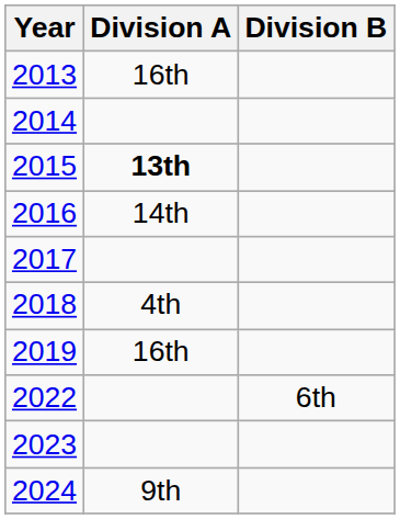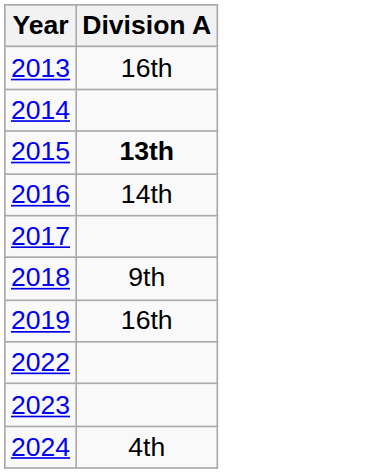- column: Division B | 6th
2018 | Division A: 4th -> 9th
2024 | Division A: 9th -> 4th
